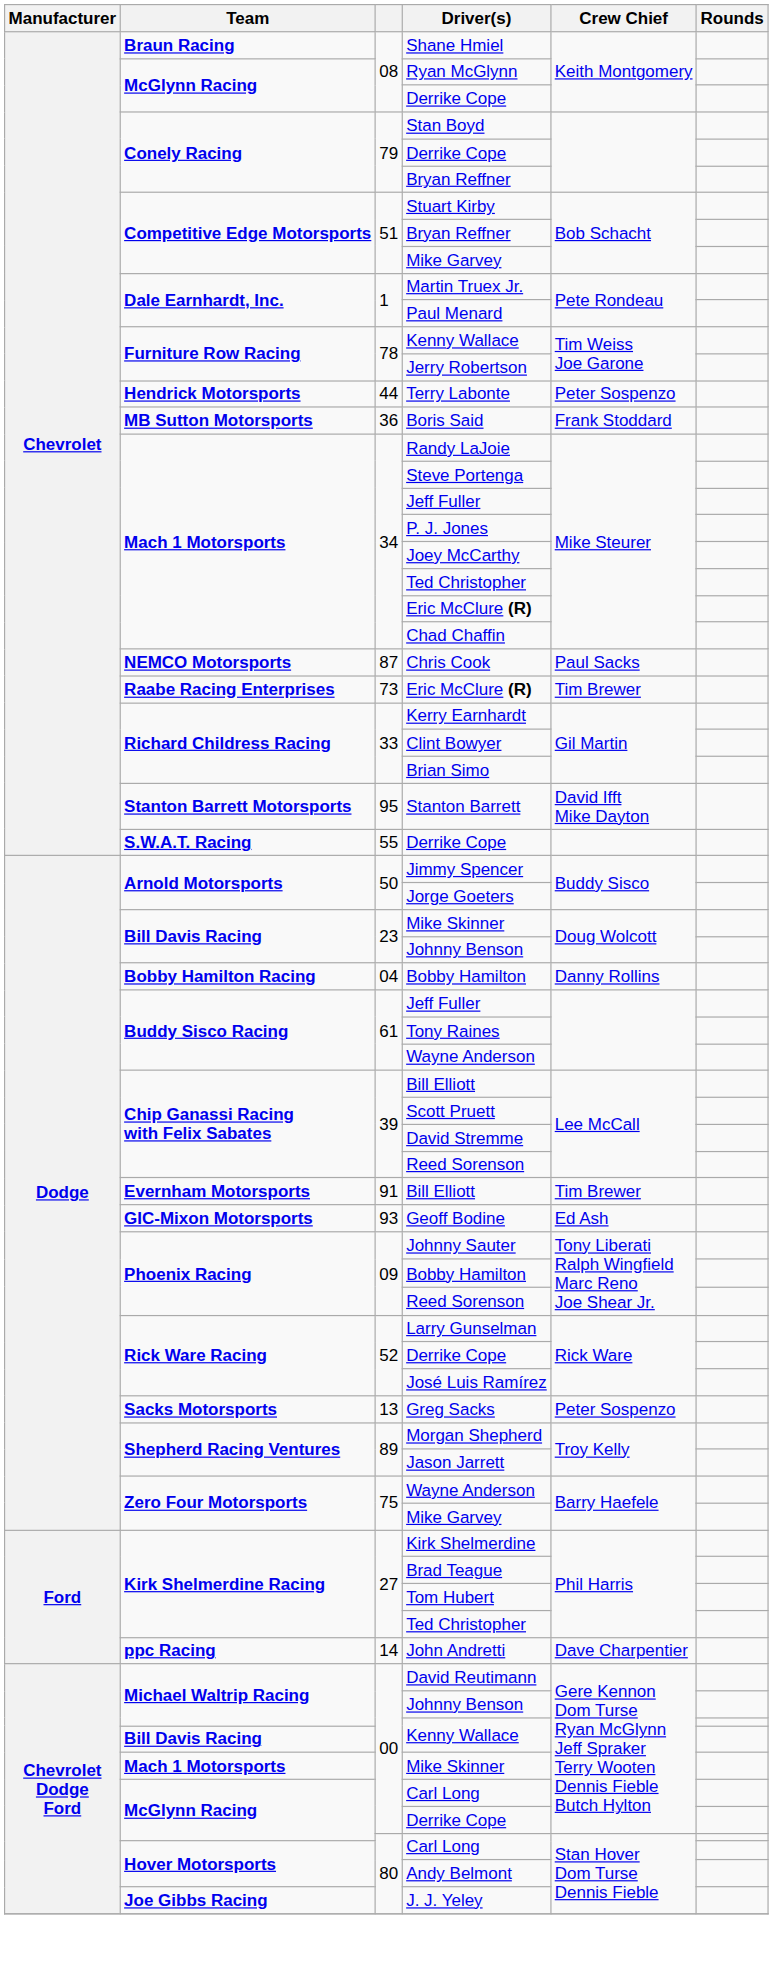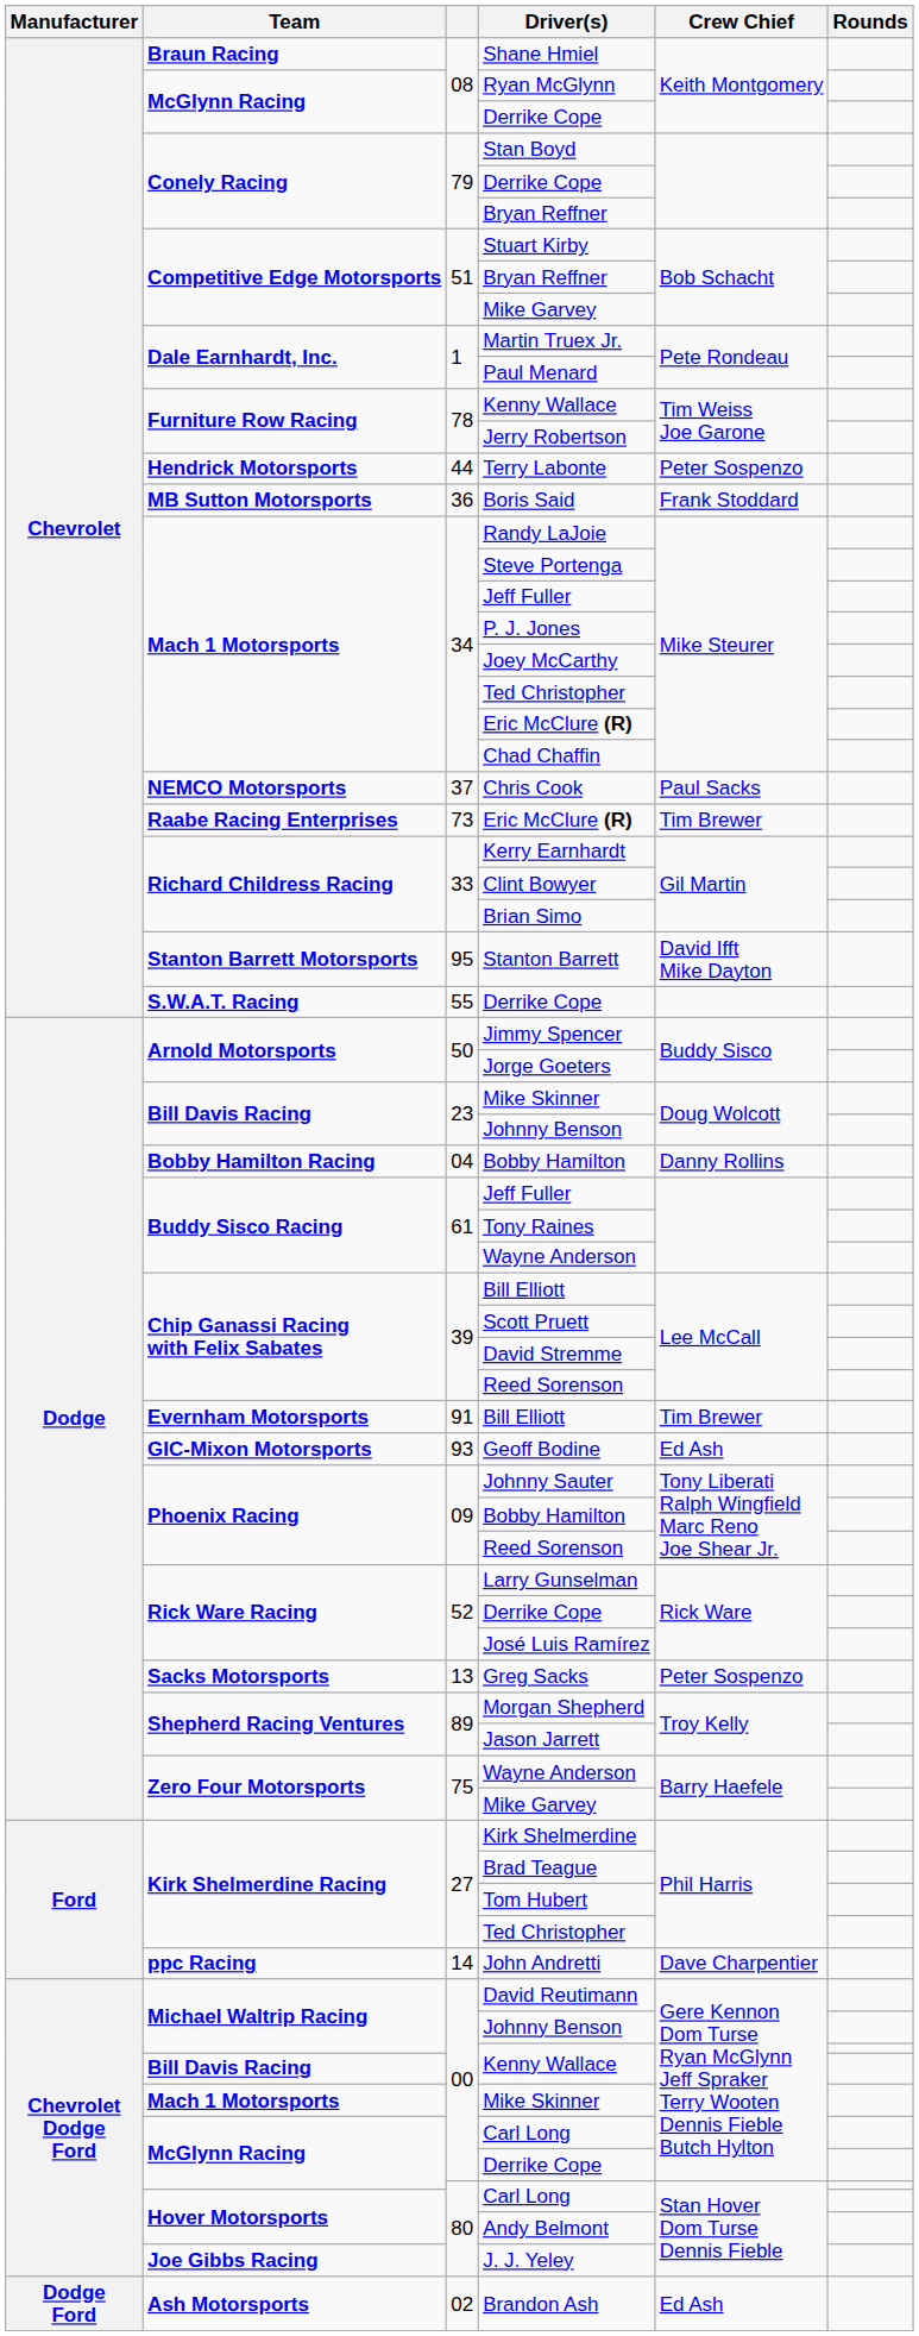Chris Cook | column 3: 87 -> 37
+ row: Dodge Ford | Ash Motorsports | 02 | Brandon Ash | Ed Ash
